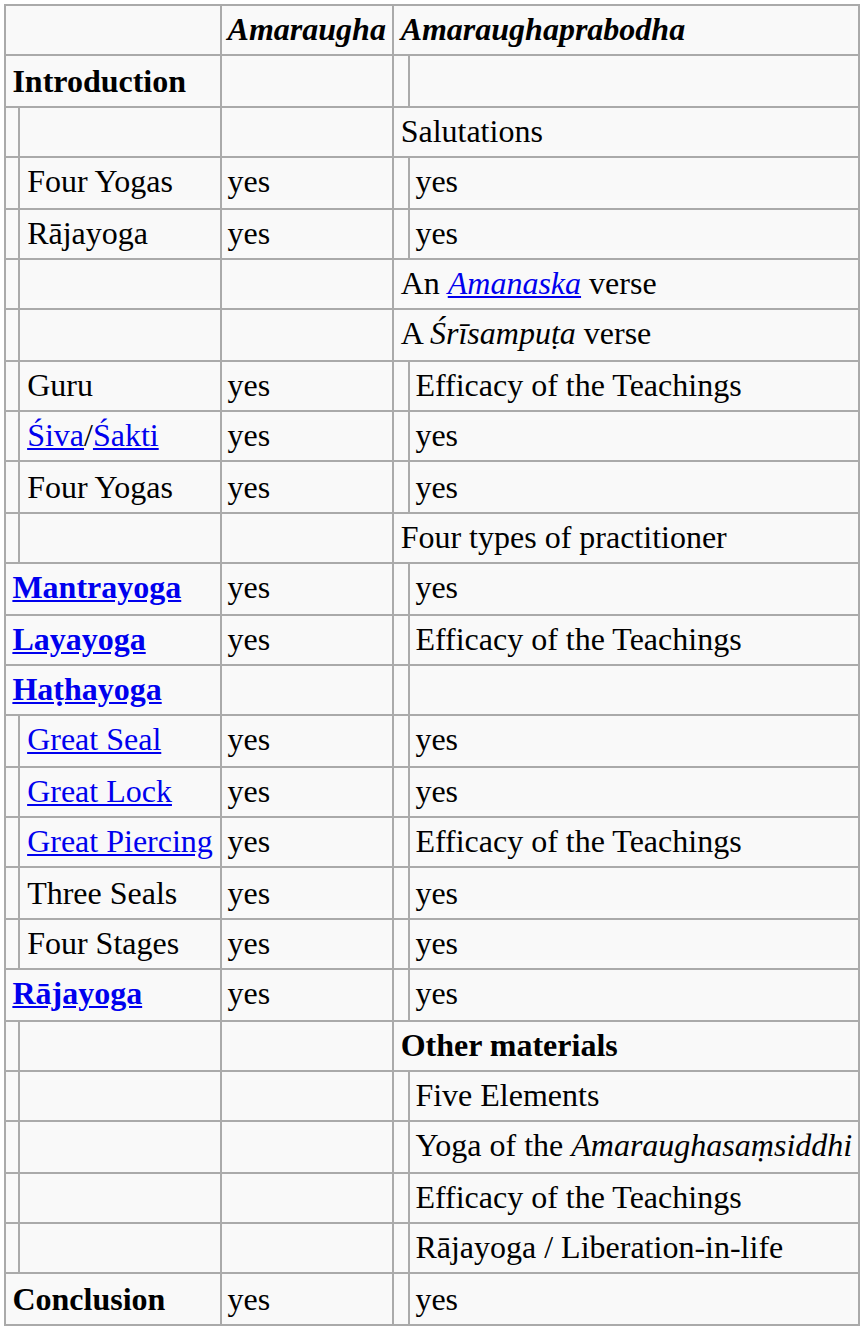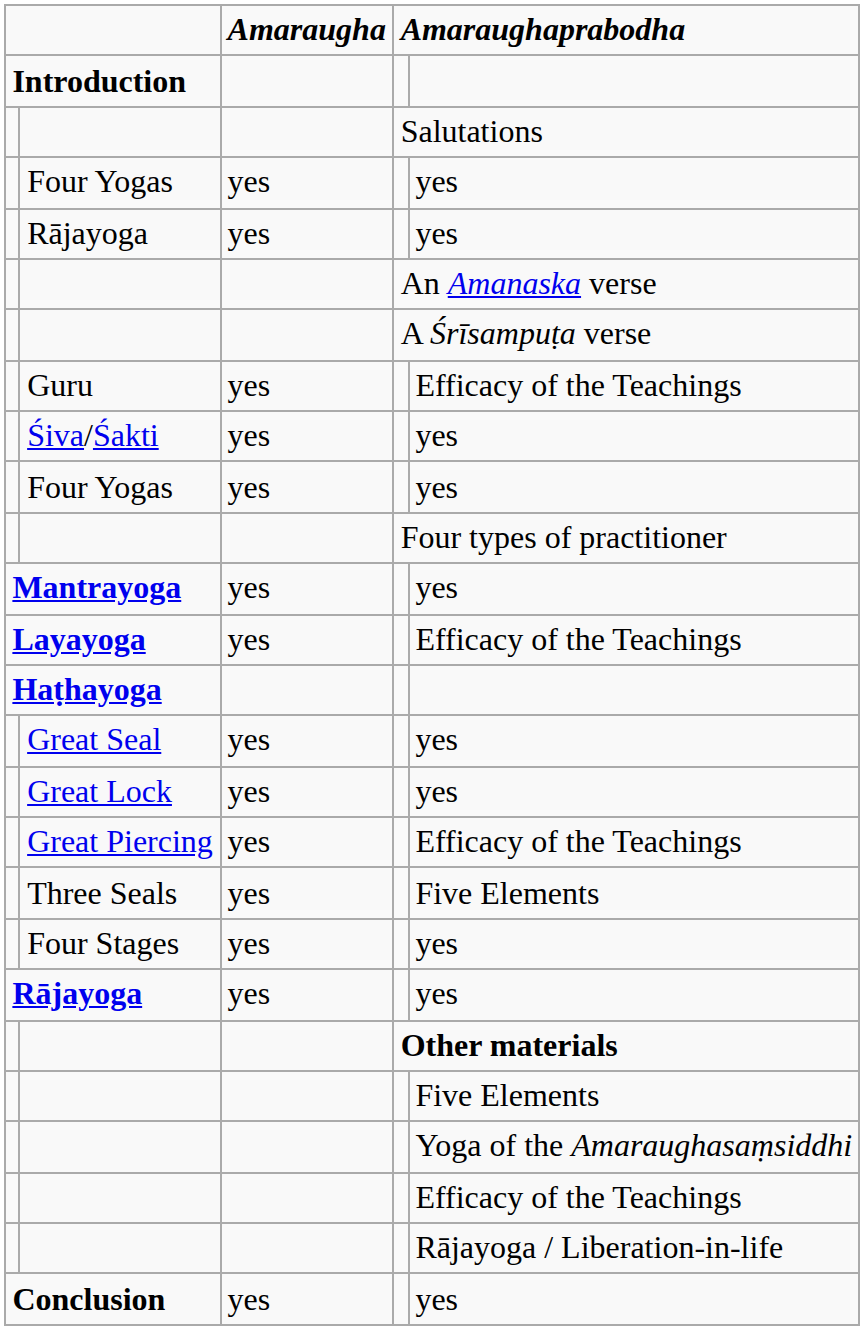Three Seals | column 5: yes -> Five Elements
